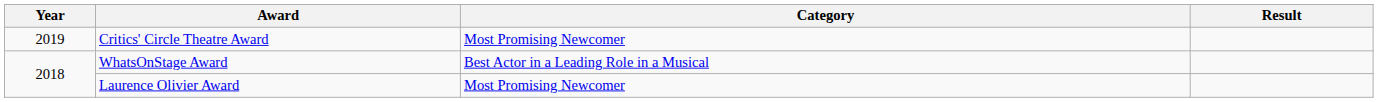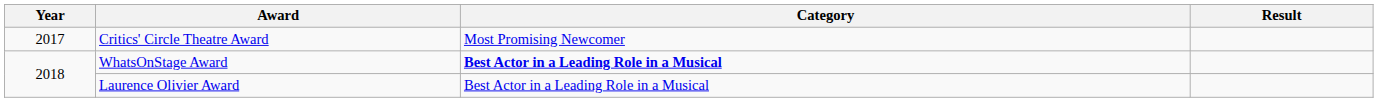Critics' Circle Theatre Award | Year: 2019 -> 2017
WhatsOnStage Award | Category: normal -> bold
Laurence Olivier Award | Category: Most Promising Newcomer -> Best Actor in a Leading Role in a Musical
